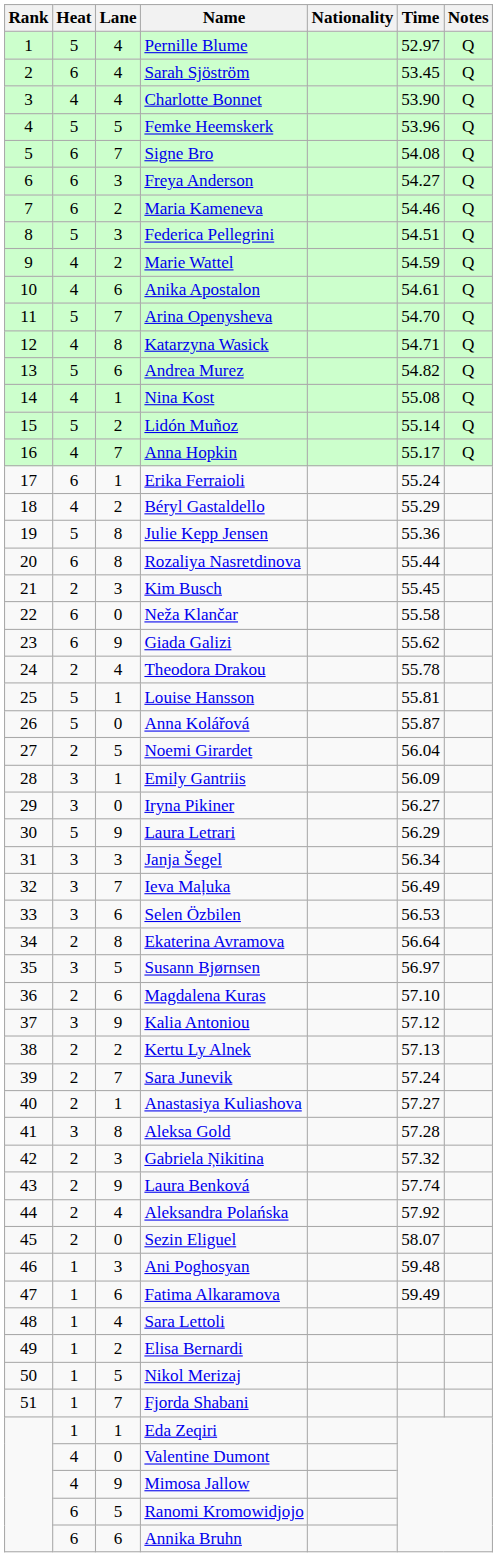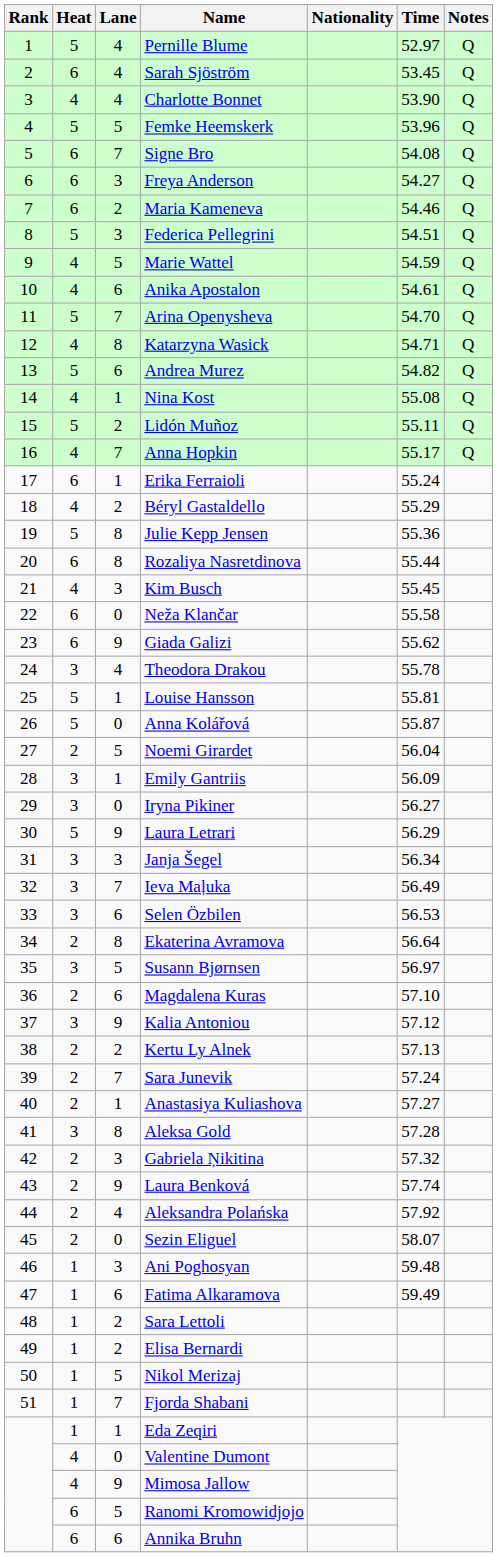Marie Wattel | Lane: 2 -> 5
Lidón Muñoz | Time: 55.14 -> 55.11
Kim Busch | Heat: 2 -> 4
Theodora Drakou | Heat: 2 -> 3
Sara Lettoli | Lane: 4 -> 2
